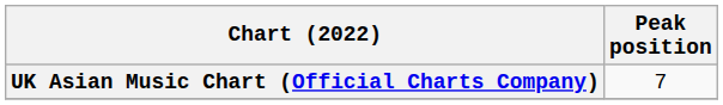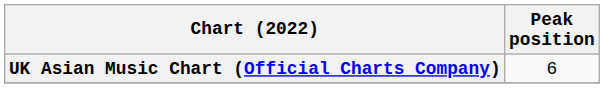UK Asian Music Chart (Official Charts Company) | Peak position: 7 -> 6
